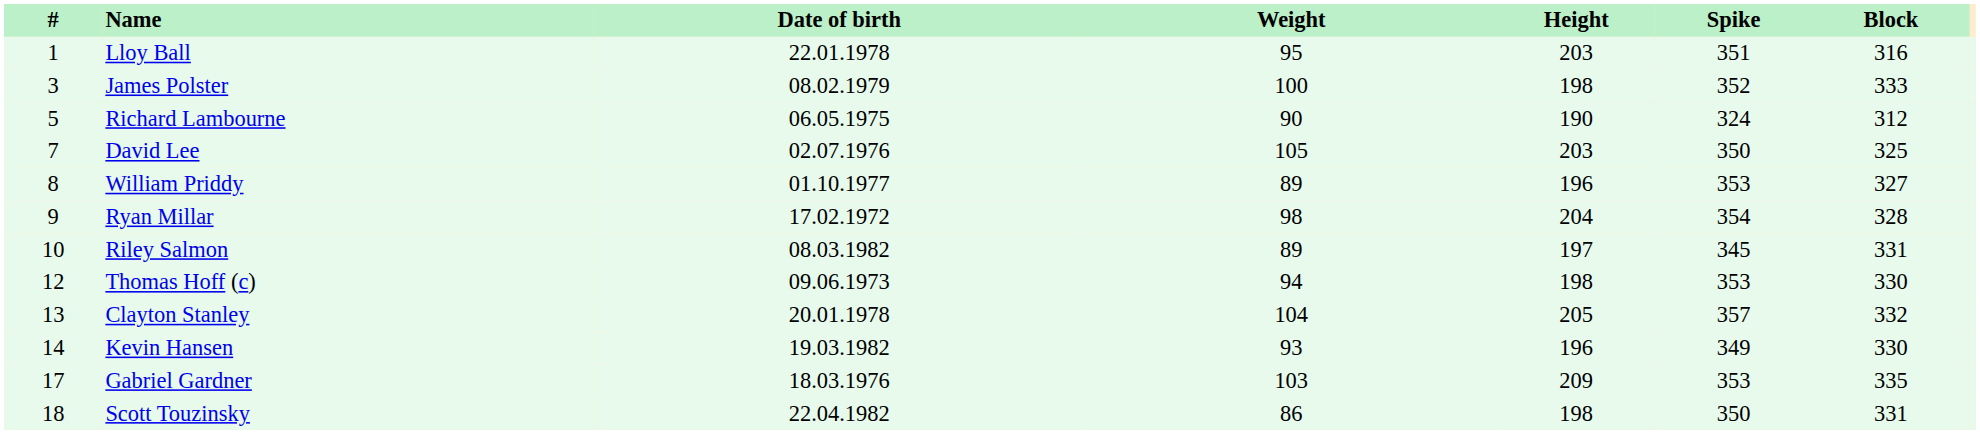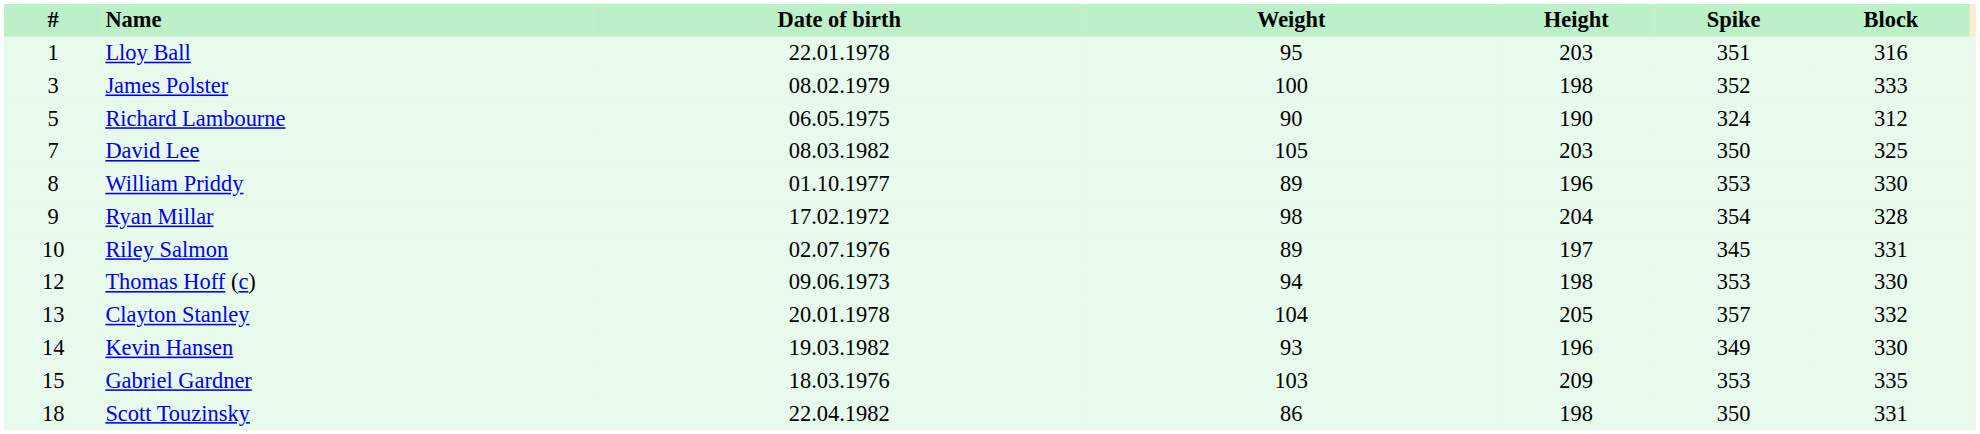David Lee | Date of birth: 02.07.1976 -> 08.03.1982
William Priddy | Block: 327 -> 330
Riley Salmon | Date of birth: 08.03.1982 -> 02.07.1976
Gabriel Gardner | #: 17 -> 15
